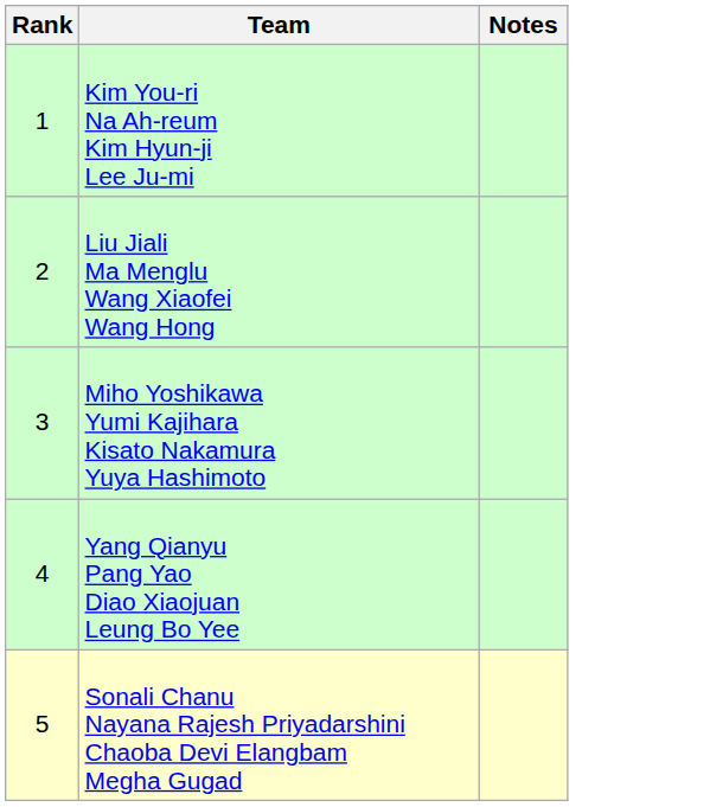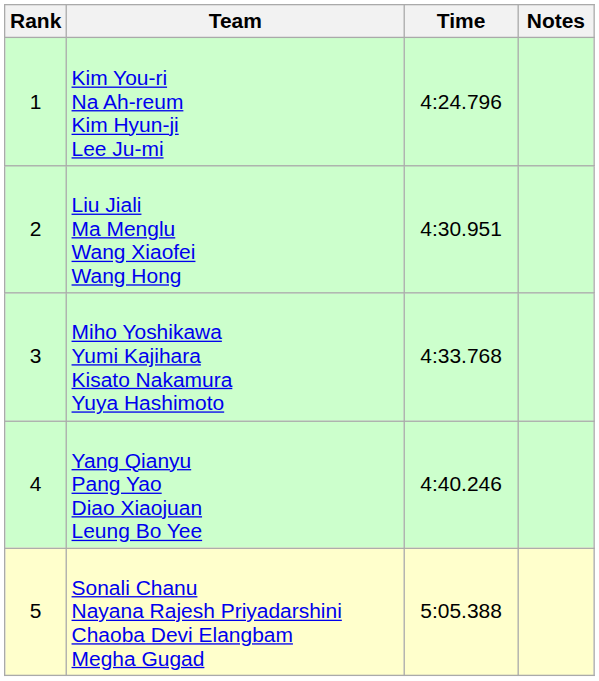+ column: Time | 4:24.796 | 4:30.951 | 4:33.768 | 4:40.246 | 5:05.388
